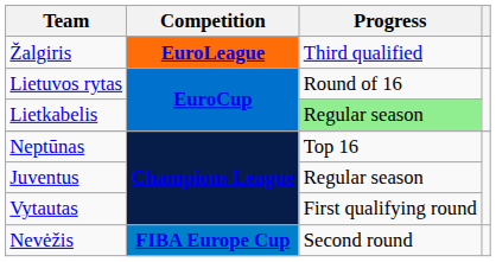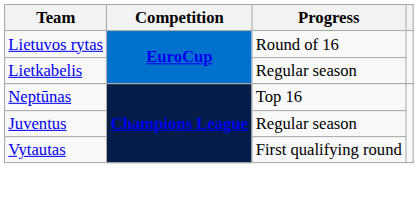- row: Žalgiris | EuroLeague | Third qualified
Lietkabelis | Progress: lightgreen background -> no background
- row: Nevėžis | FIBA Europe Cup | Second round
